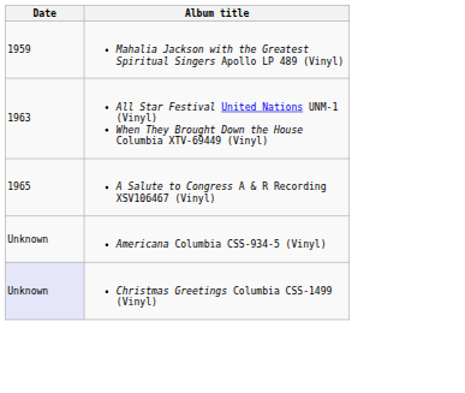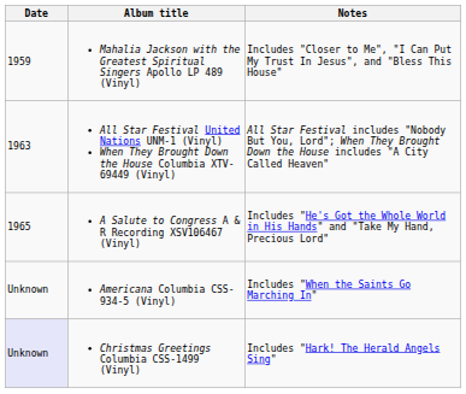+ column: Notes | Includes "Closer to Me", "I Can Put My Trust In Jesus", and "Bless This House" | All Star Festival includes "Nobody But You, Lord"; When They Brought Down the House includes "A City Called Heaven" | Includes "He's Got the Whole World in His Hands" and "Take My Hand, Precious Lord" | Includes "When the Saints Go Marching In" | Includes "Hark! The Herald Angels Sing"
